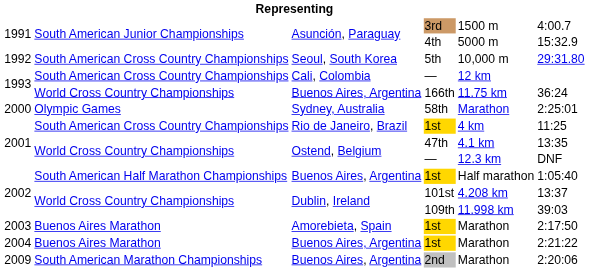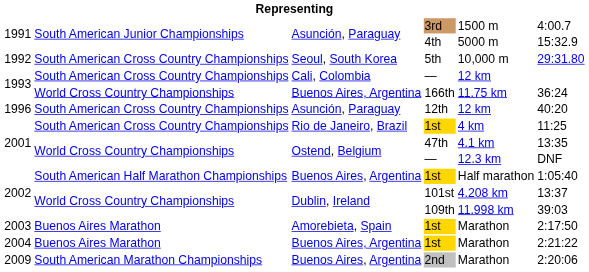+ row: 1996 | South American Cross Country Championships | Asunción, Paraguay | 12th | 12 km | 40:20
- row: 2000 | Olympic Games | Sydney, Australia | 58th | Marathon | 2:25:01
